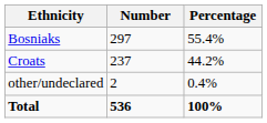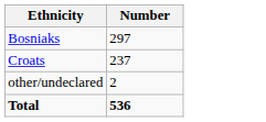- column: Percentage | 55.4% | 44.2% | 0.4% | 100%
